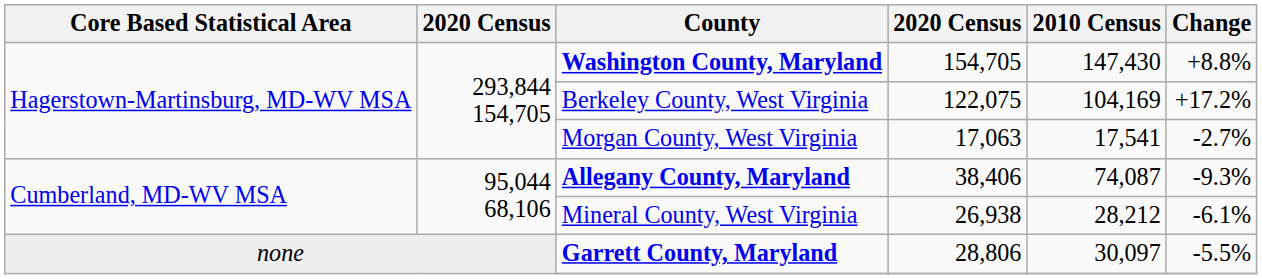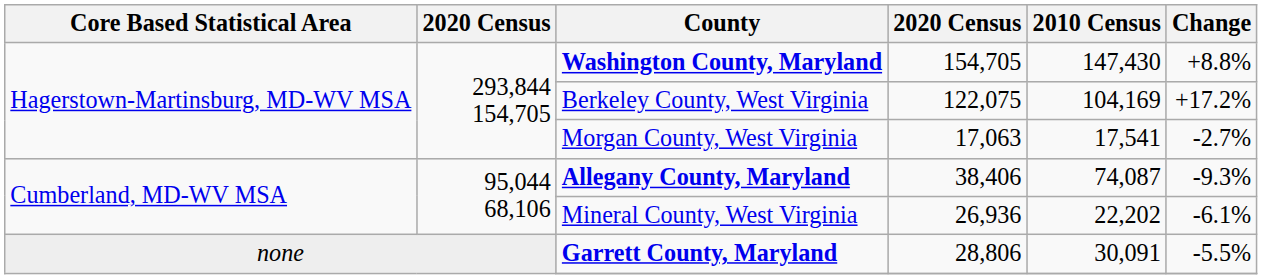Mineral County, West Virginia | column 4: 26,938 -> 26,936
Mineral County, West Virginia | 2010 Census: 28,212 -> 22,202
Garrett County, Maryland | 2010 Census: 30,097 -> 30,091
